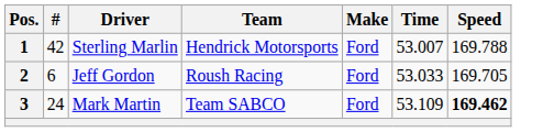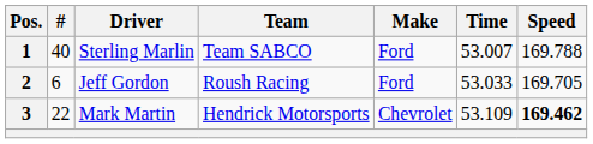1 | #: 42 -> 40
1 | Team: Hendrick Motorsports -> Team SABCO
3 | #: 24 -> 22
3 | Team: Team SABCO -> Hendrick Motorsports
3 | Make: Ford -> Chevrolet
